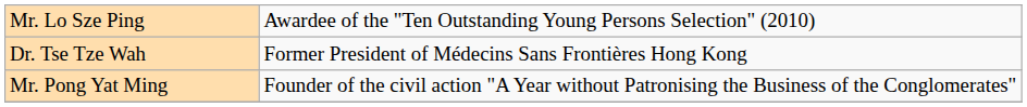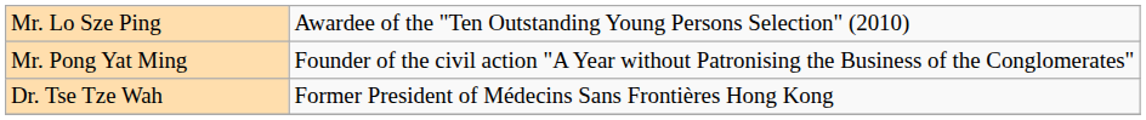rows swapped: Mr. Pong Yat Ming <-> Dr. Tse Tze Wah
